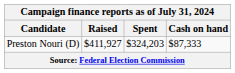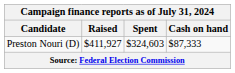Preston Nouri (D) | Spent: $324,203 -> $324,603
